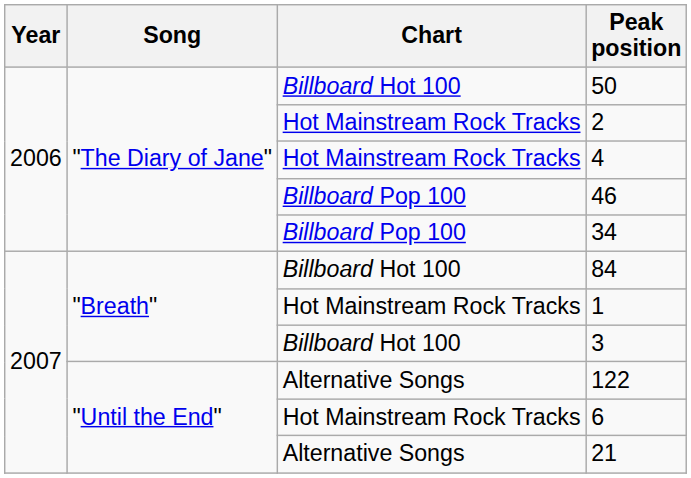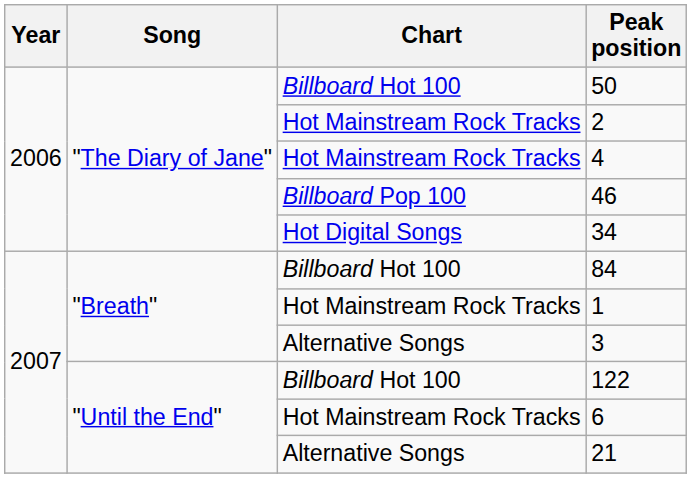34 | Chart: Billboard Pop 100 -> Hot Digital Songs
3 | Chart: Billboard Hot 100 -> Alternative Songs
122 | Chart: Alternative Songs -> Billboard Hot 100
